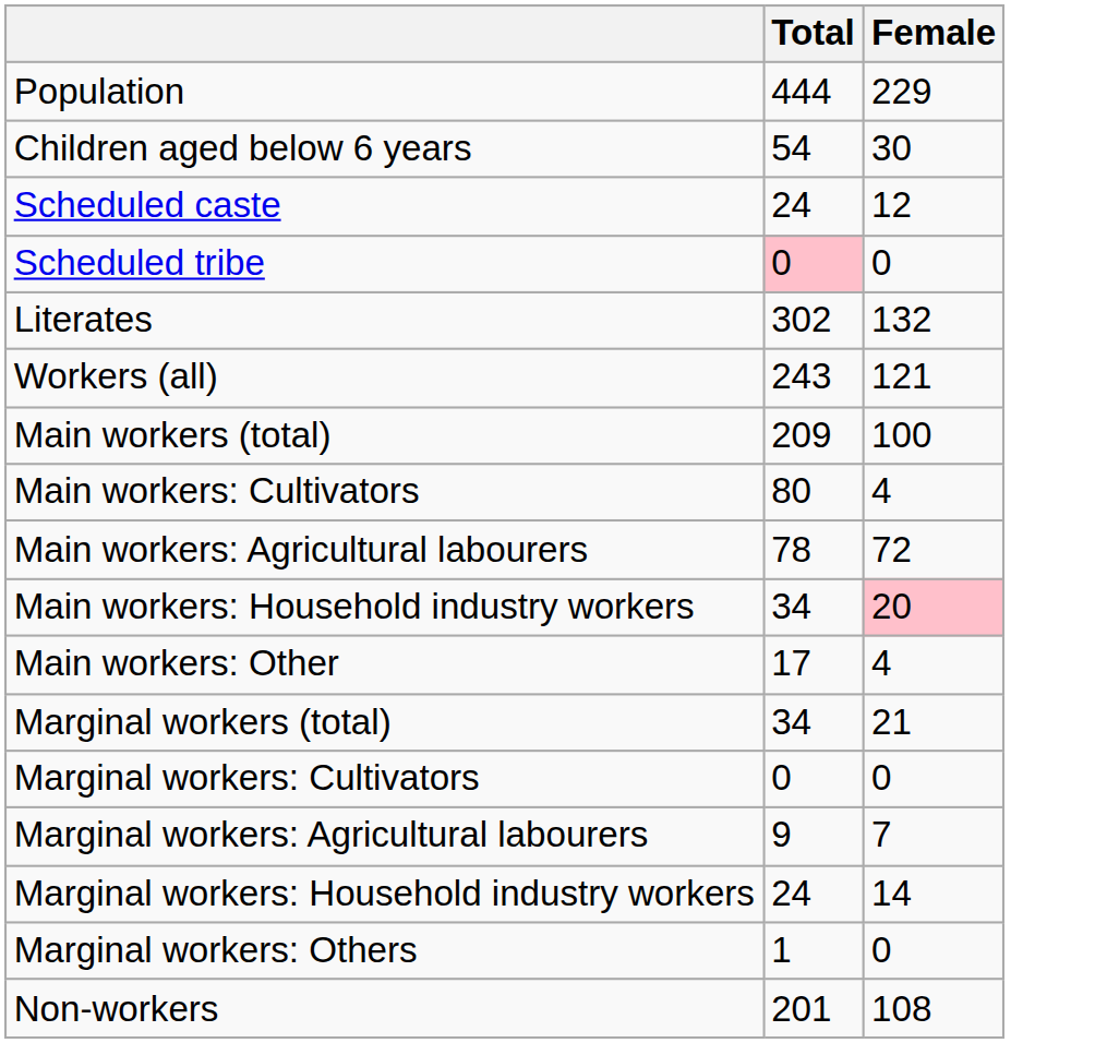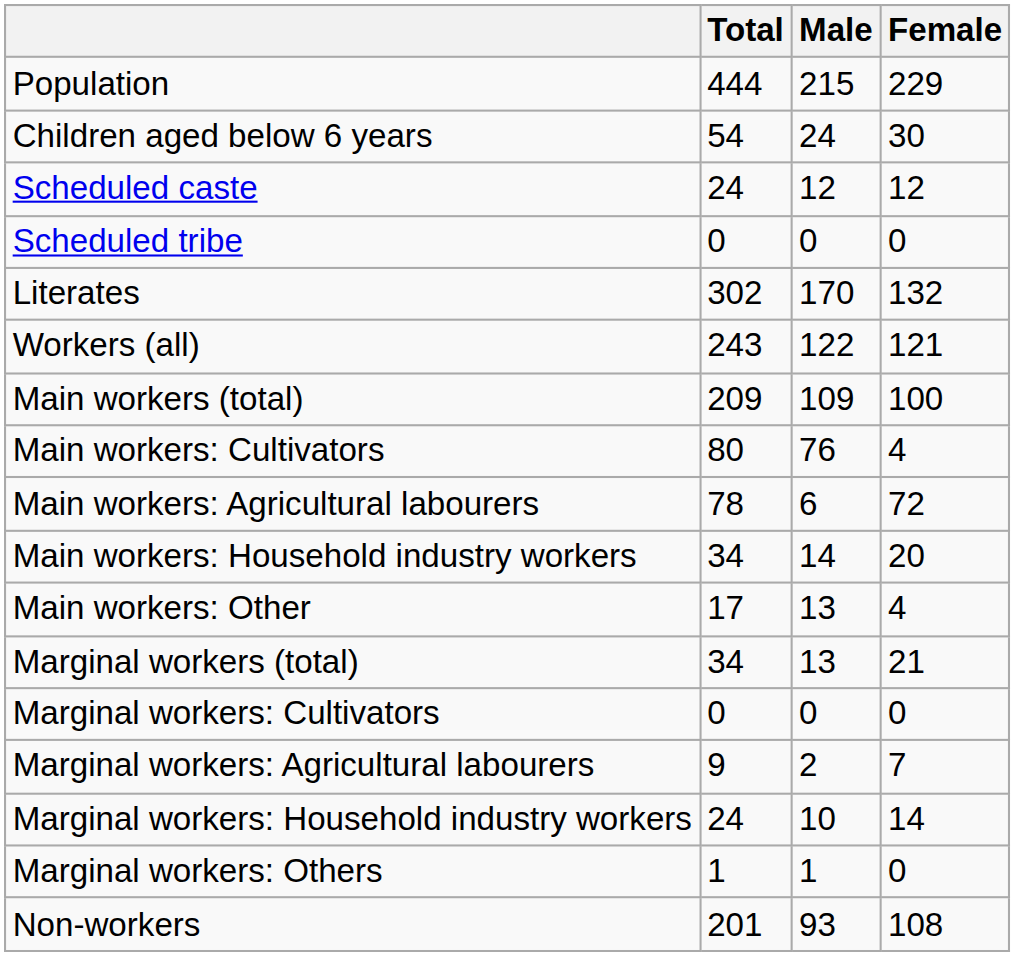+ column: Male | 215 | 24 | 12 | 0 | 170 | 122 | 109 | 76 | 6 | 14 | 13 | 13 | 0 | 2 | 10 | 1 | 93
Scheduled tribe | Total: pink background -> no background
Main workers: Household industry workers | Female: pink background -> no background
